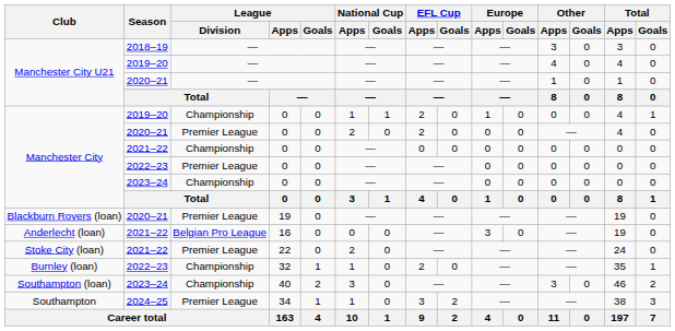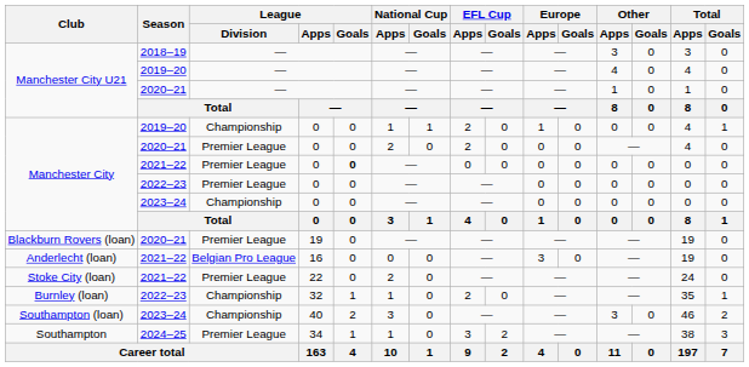Manchester City / 2021–22 | League / Division: Championship -> Premier League
Manchester City / 2021–22 | League / Goals: normal -> bold
